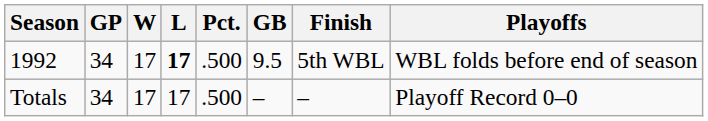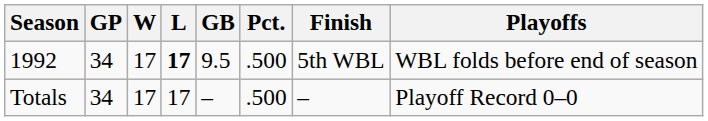columns swapped: Pct. <-> GB
